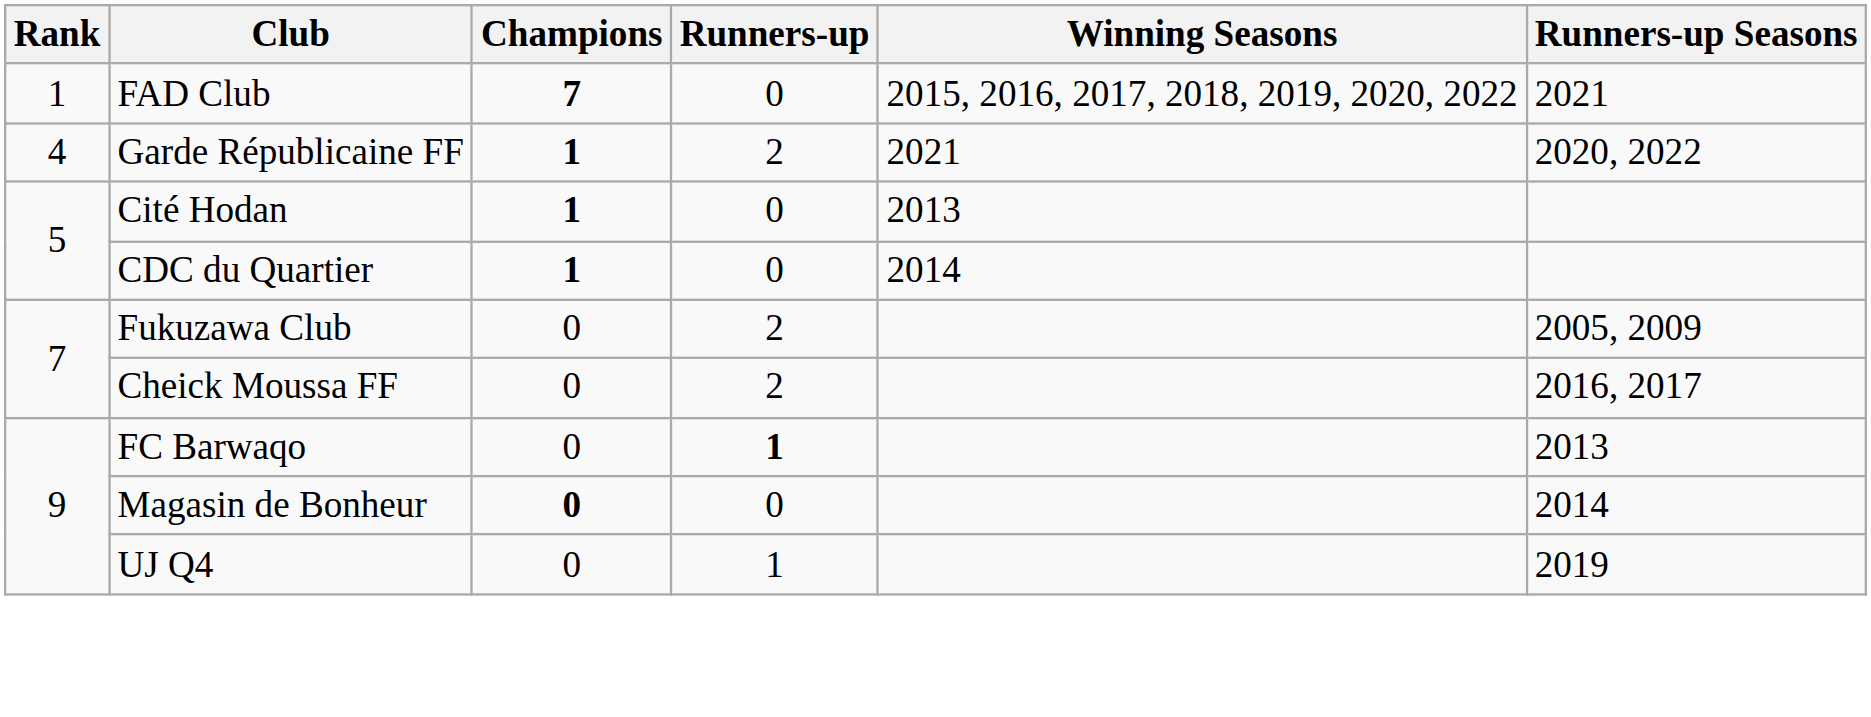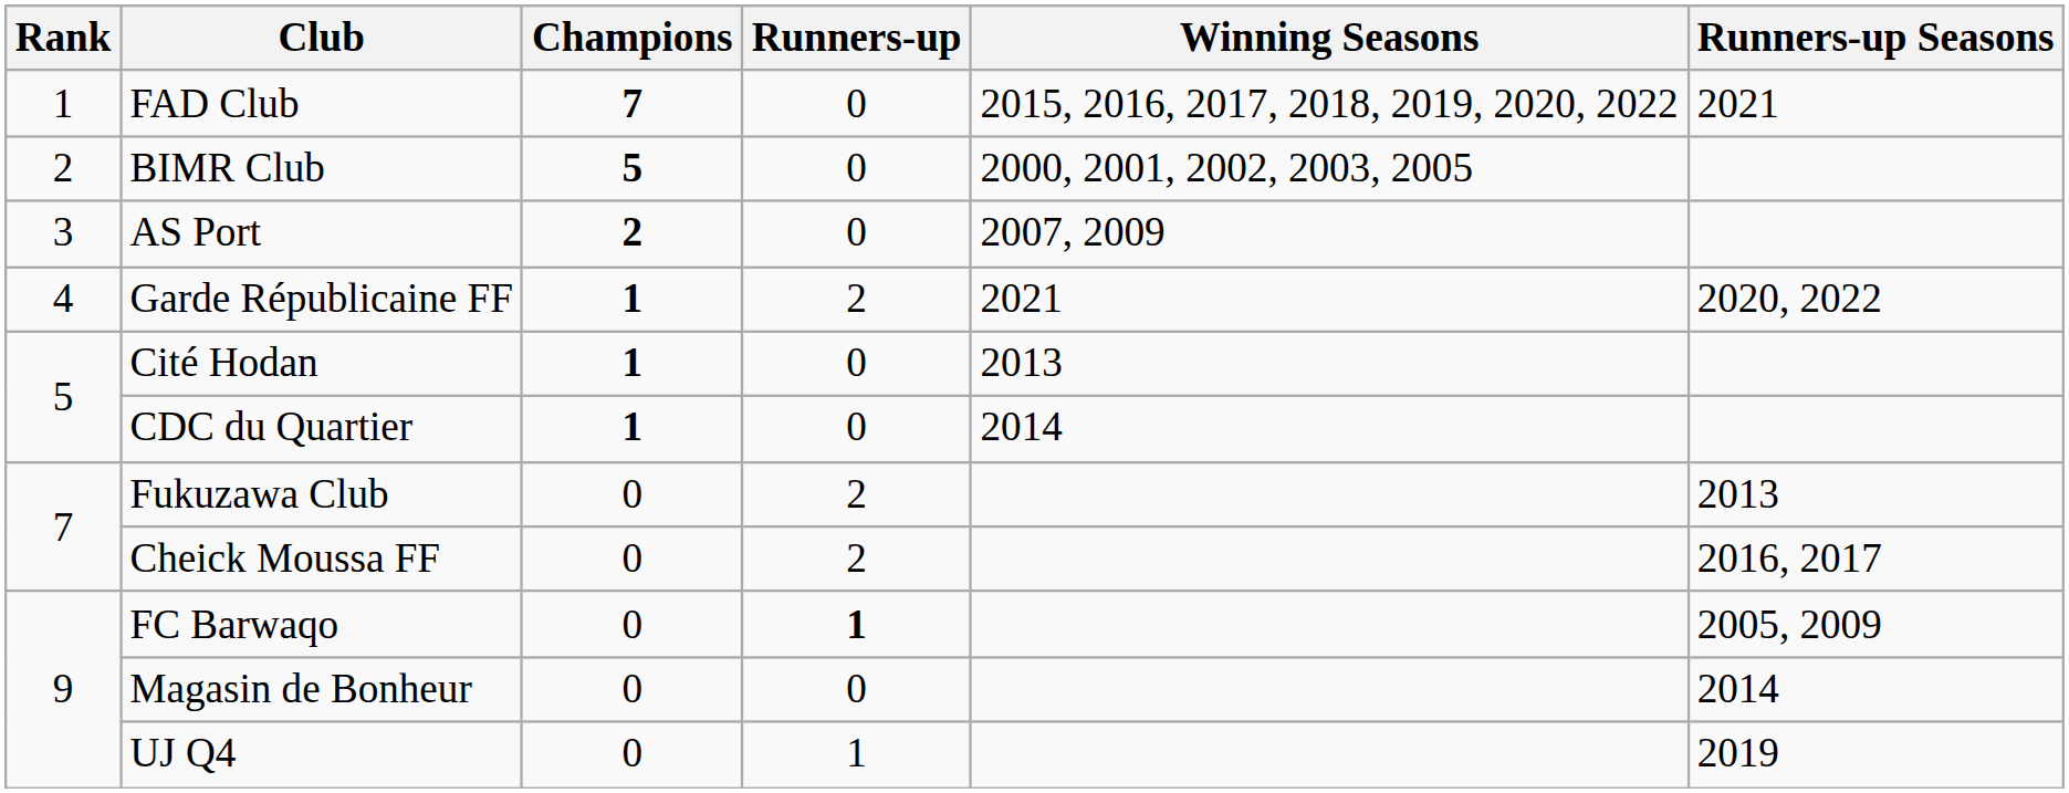+ row: 2 | BIMR Club | 5 | 0 | 2000, 2001, 2002, 2003, 2005
+ row: 3 | AS Port | 2 | 0 | 2007, 2009
Fukuzawa Club | Runners-up Seasons: 2005, 2009 -> 2013
FC Barwaqo | Runners-up Seasons: 2013 -> 2005, 2009
Magasin de Bonheur | Champions: bold -> normal
